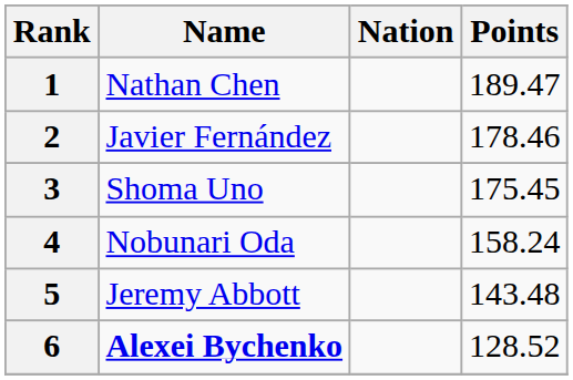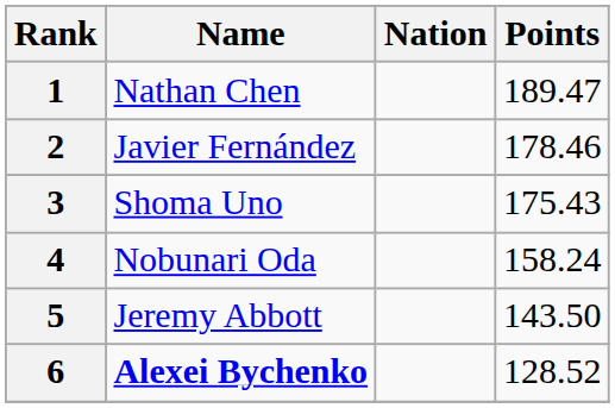3 | Points: 175.45 -> 175.43
5 | Points: 143.48 -> 143.50
